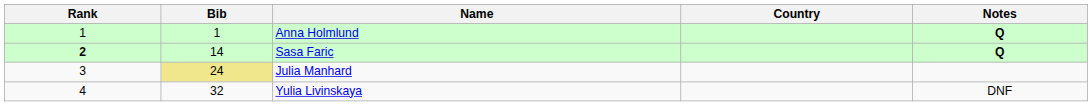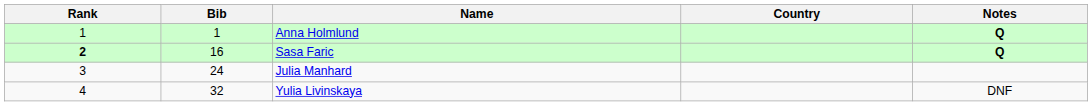Sasa Faric | Bib: 14 -> 16
Julia Manhard | Bib: khaki background -> no background
